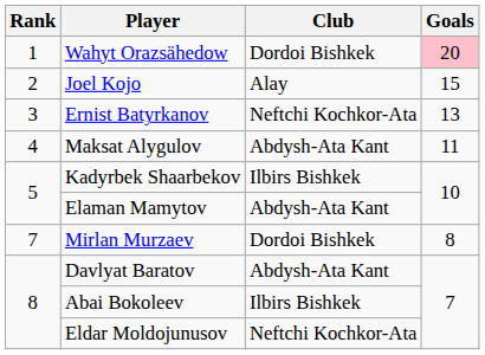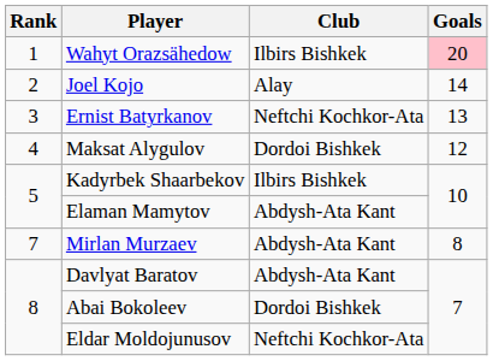Wahyt Orazsähedow | Club: Dordoi Bishkek -> Ilbirs Bishkek
Joel Kojo | Goals: 15 -> 14
Maksat Alygulov | Club: Abdysh-Ata Kant -> Dordoi Bishkek
Maksat Alygulov | Goals: 11 -> 12
Mirlan Murzaev | Club: Dordoi Bishkek -> Abdysh-Ata Kant
Abai Bokoleev | Club: Ilbirs Bishkek -> Dordoi Bishkek
